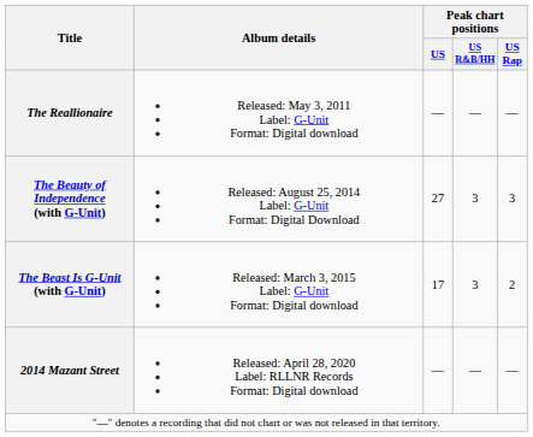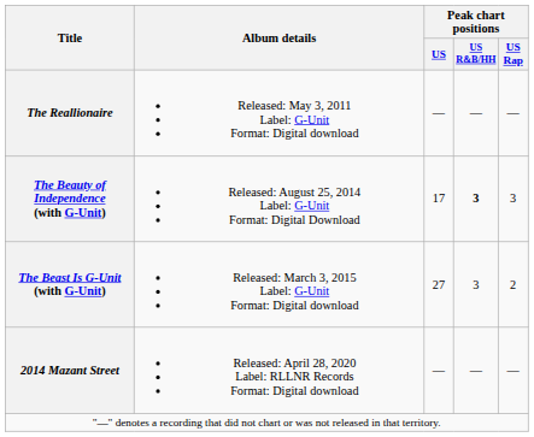The Beauty of Independence (with G-Unit) | Peak chart positions / US: 27 -> 17
The Beauty of Independence (with G-Unit) | Peak chart positions / US R&B/HH: normal -> bold
The Beast Is G-Unit (with G-Unit) | Peak chart positions / US: 17 -> 27
